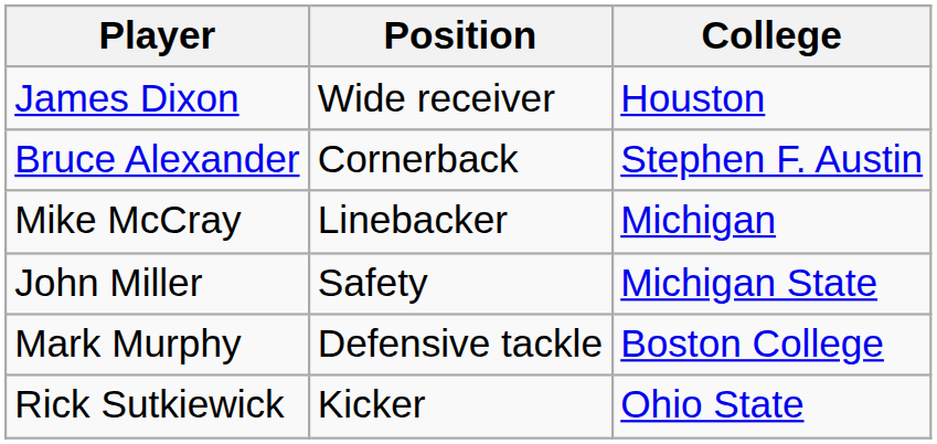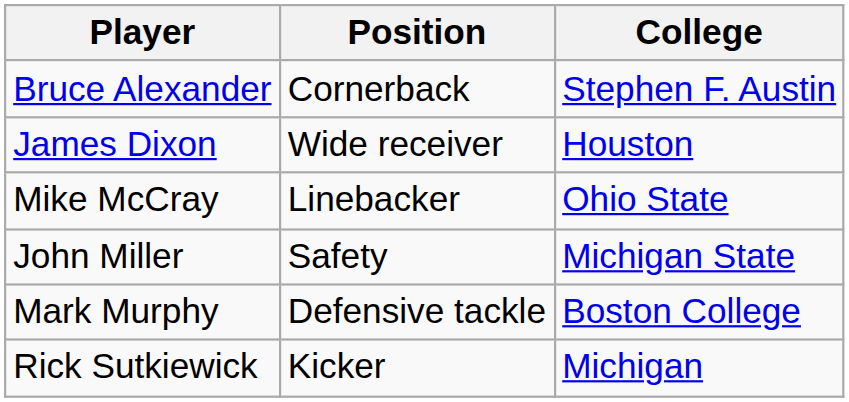rows swapped: Bruce Alexander <-> James Dixon
Mike McCray | College: Michigan -> Ohio State
Rick Sutkiewick | College: Ohio State -> Michigan
